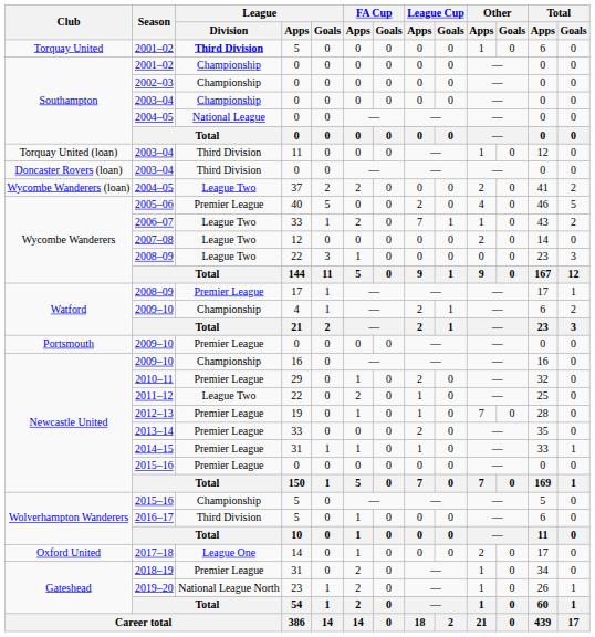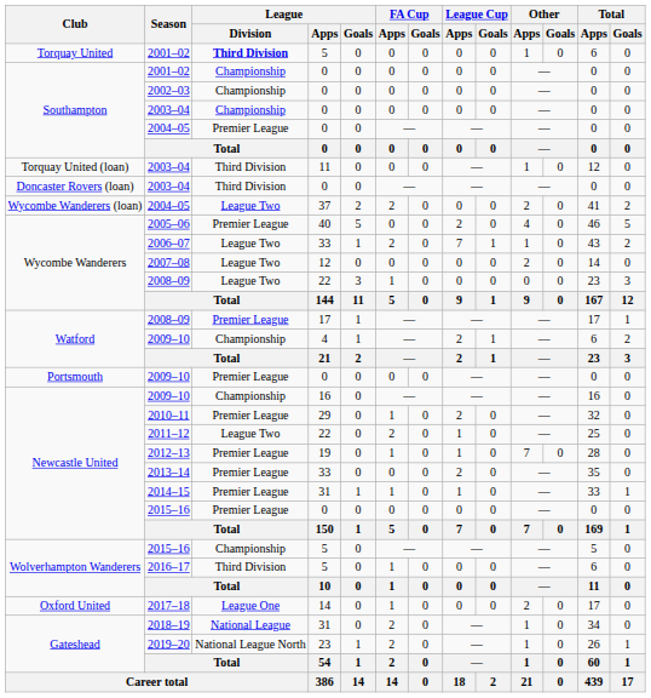Southampton / 2004–05 | League / Division: National League -> Premier League
2018–19 | League / Division: Premier League -> National League
